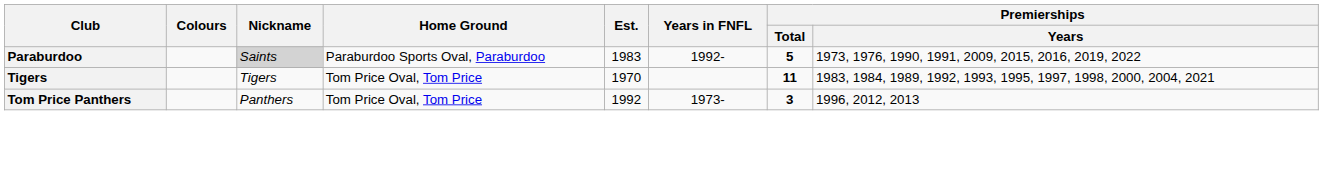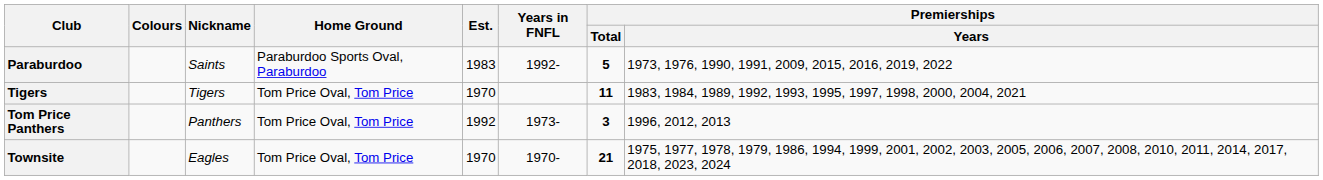Paraburdoo | Nickname: lightgrey background -> no background
+ row: Townsite | Eagles | Tom Price Oval, Tom Price | 1970 | 1970- | 21 | 1975, 1977, 1978, 1979, 1986, 1994, 1999, 2001, 2002, 2003, 2005, 2006, 2007, 2008, 2010, 2011, 2014, 2017, 2018, 2023, 2024
